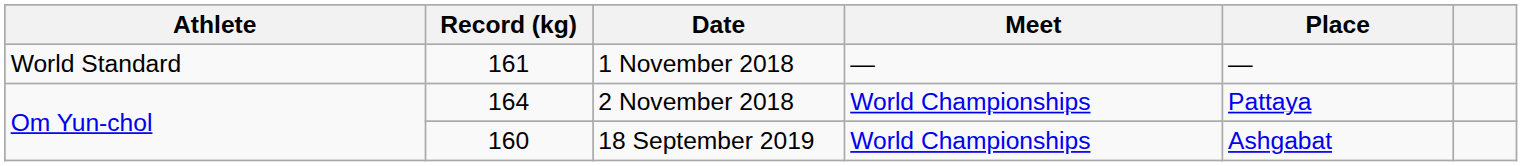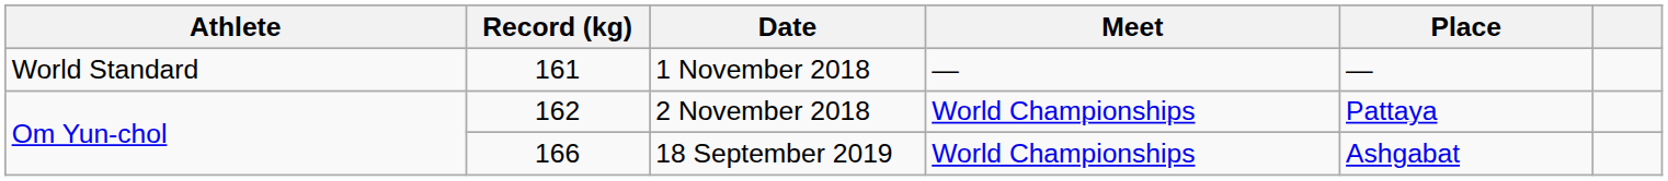2 November 2018 | Record (kg): 164 -> 162
18 September 2019 | Record (kg): 160 -> 166
